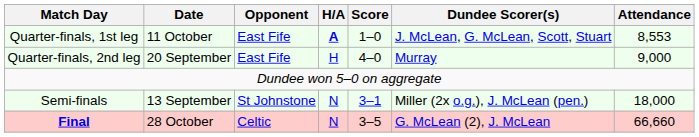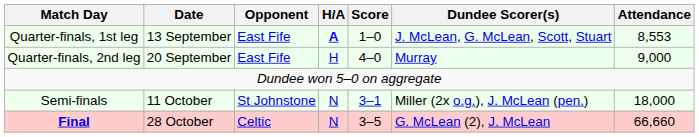Quarter-finals, 1st leg | Date: 11 October -> 13 September
Semi-finals | Date: 13 September -> 11 October
